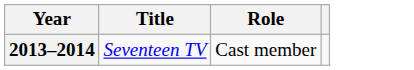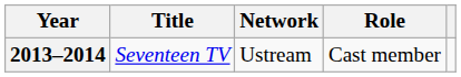+ column: Network | Ustream
